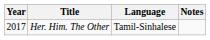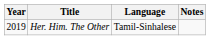Her. Him. The Other | Year: 2017 -> 2019
